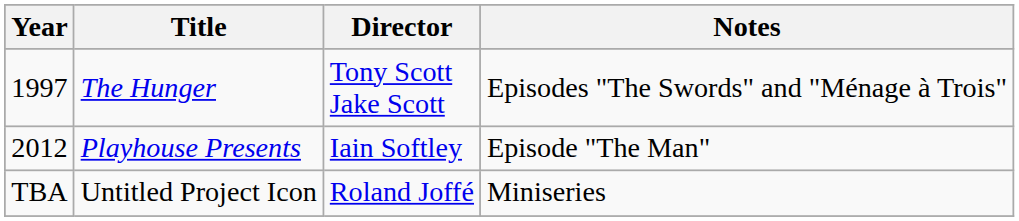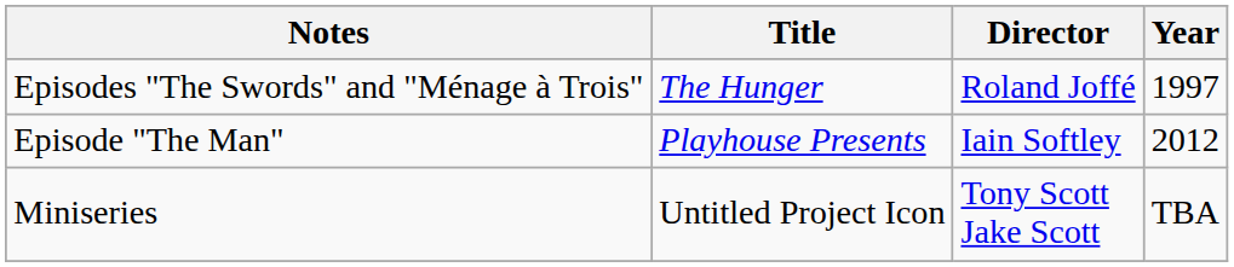columns swapped: Year <-> Notes
The Hunger | Director: Tony Scott Jake Scott -> Roland Joffé
Untitled Project Icon | Director: Roland Joffé -> Tony Scott Jake Scott
